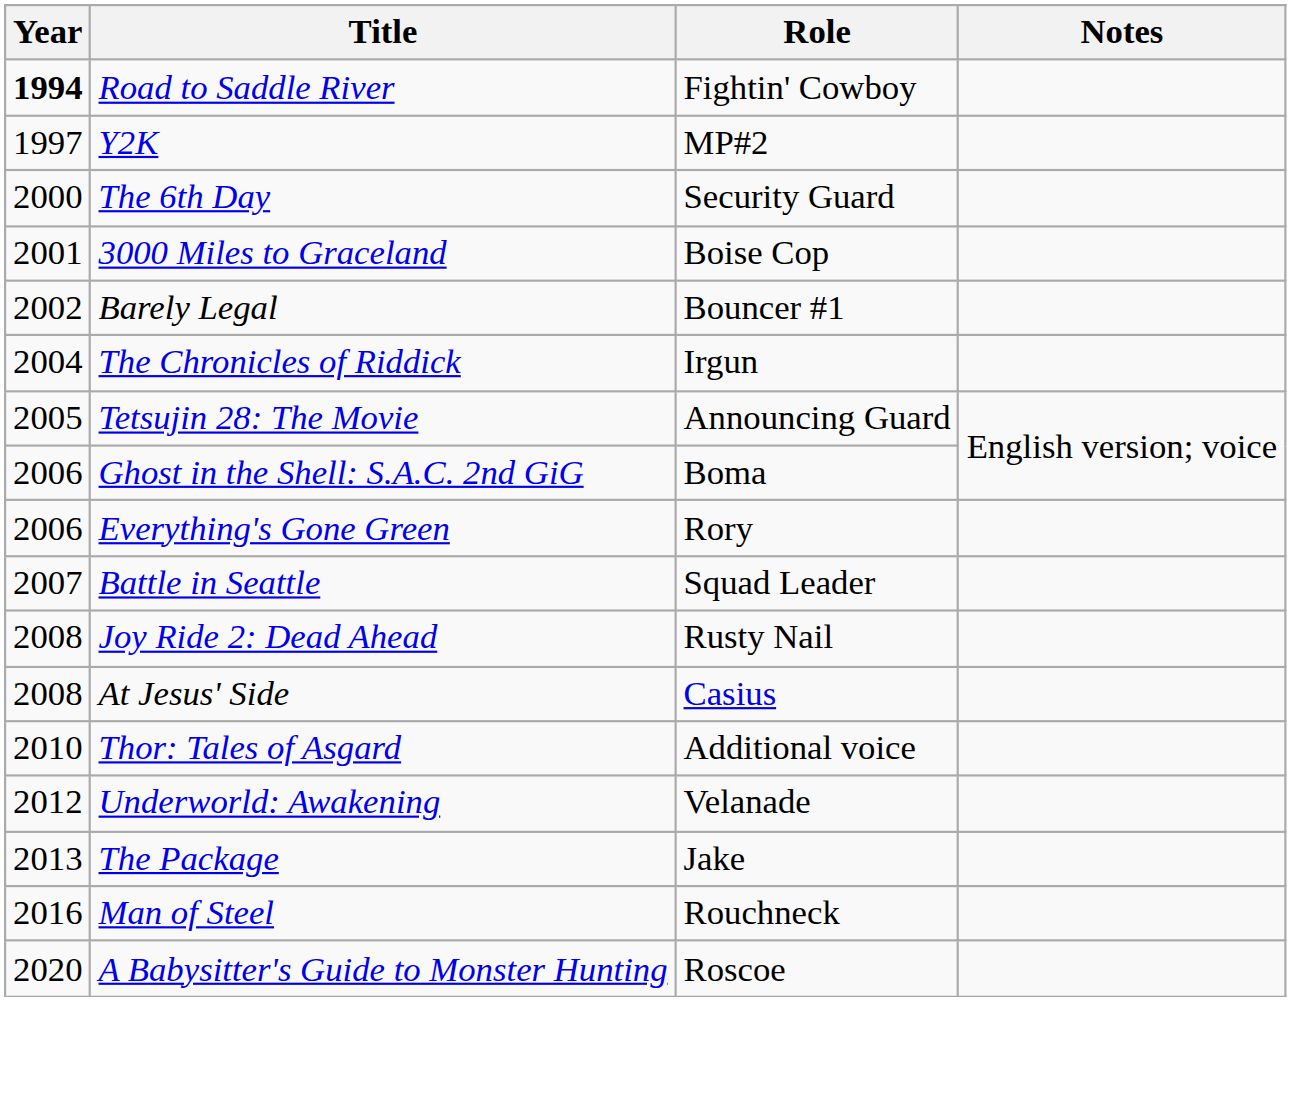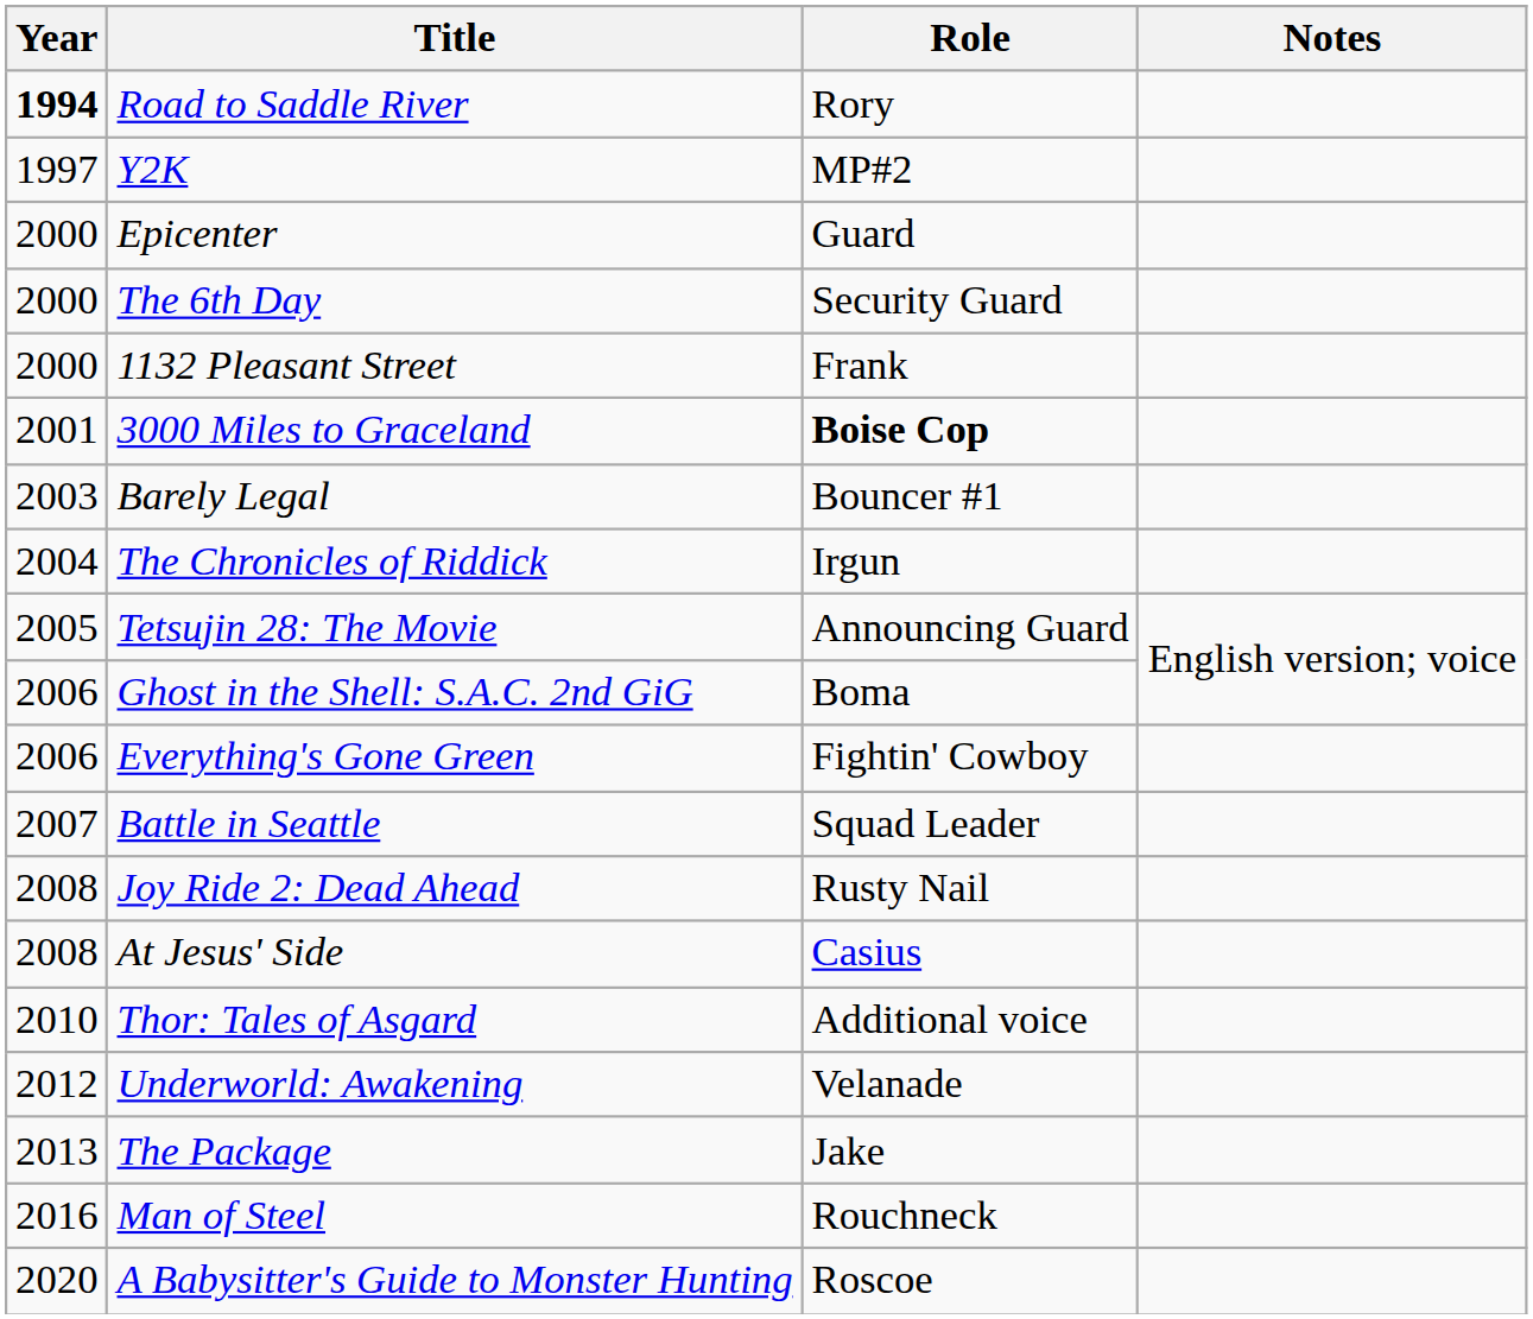Road to Saddle River | Role: Fightin' Cowboy -> Rory
+ row: 2000 | Epicenter | Guard
+ row: 2000 | 1132 Pleasant Street | Frank
3000 Miles to Graceland | Role: normal -> bold
Barely Legal | Year: 2002 -> 2003
Everything's Gone Green | Role: Rory -> Fightin' Cowboy
